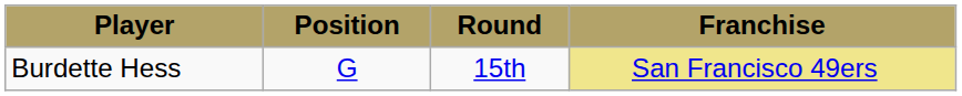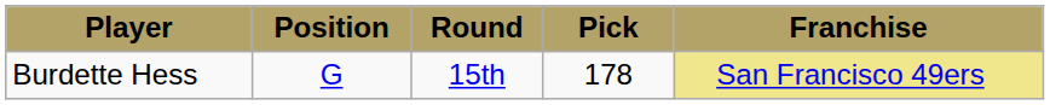+ column: Pick | 178
